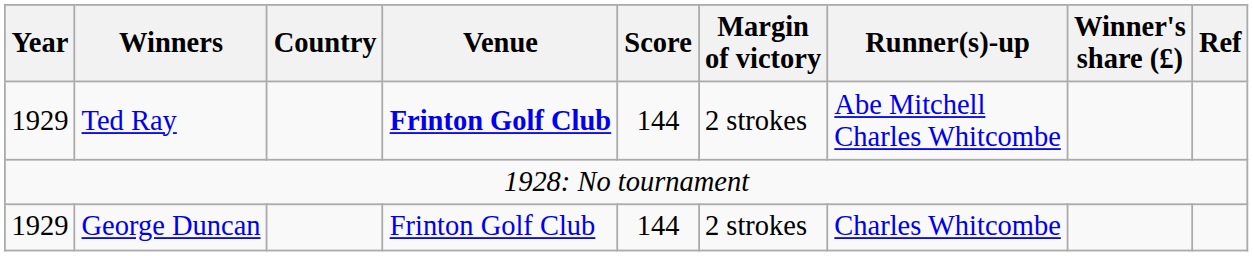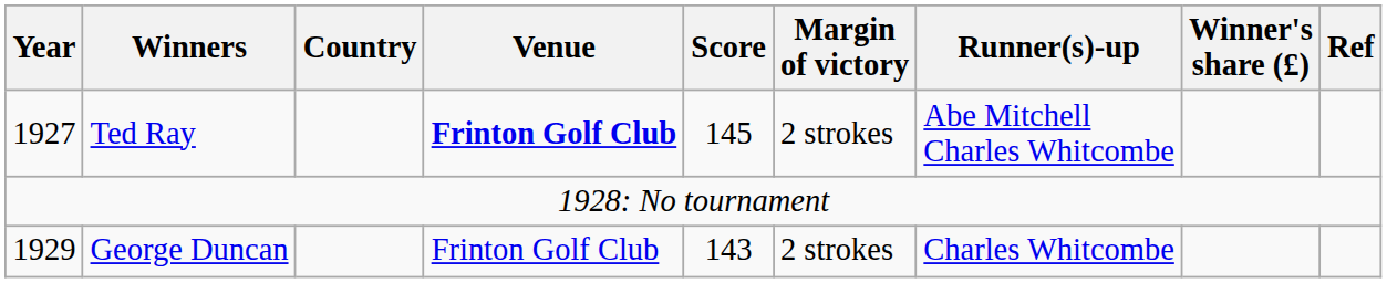Ted Ray | Year: 1929 -> 1927
Ted Ray | Score: 144 -> 145
George Duncan | Score: 144 -> 143
